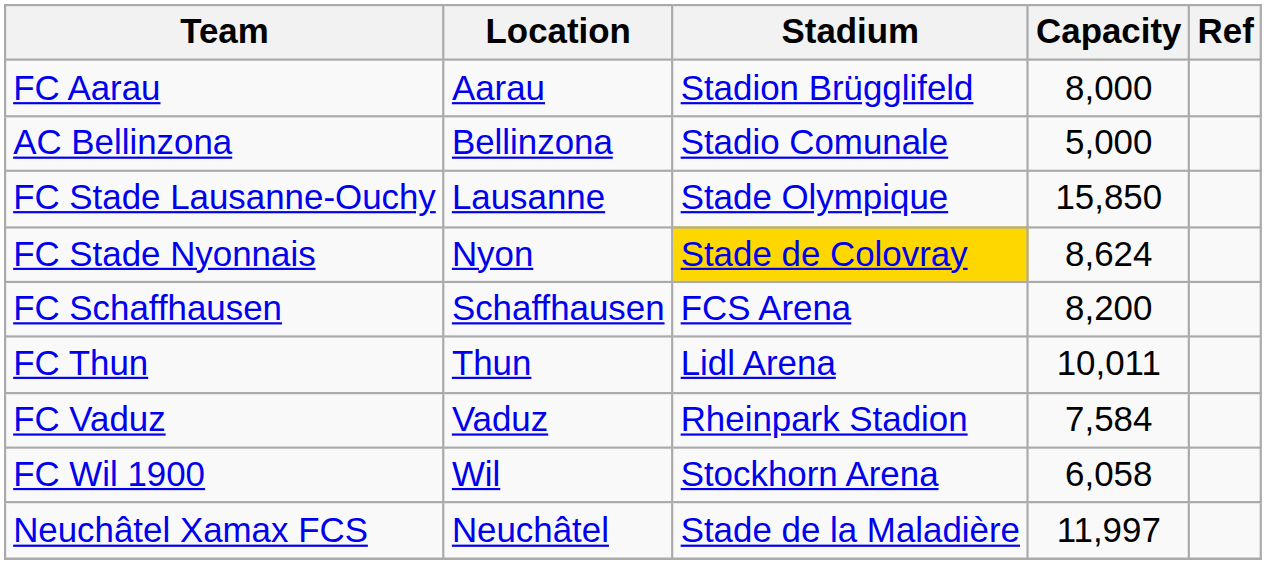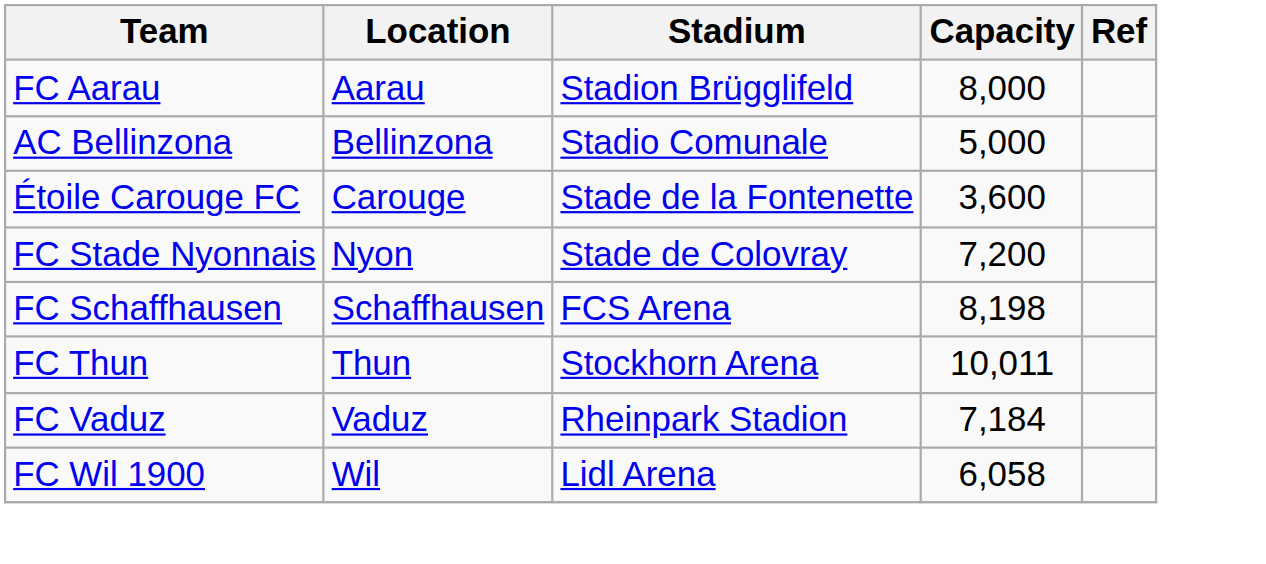+ row: Étoile Carouge FC | Carouge | Stade de la Fontenette | 3,600
- row: FC Stade Lausanne-Ouchy | Lausanne | Stade Olympique | 15,850
FC Stade Nyonnais | Stadium: gold background -> no background
FC Stade Nyonnais | Capacity: 8,624 -> 7,200
FC Schaffhausen | Capacity: 8,200 -> 8,198
FC Thun | Stadium: Lidl Arena -> Stockhorn Arena
FC Vaduz | Capacity: 7,584 -> 7,184
FC Wil 1900 | Stadium: Stockhorn Arena -> Lidl Arena
- row: Neuchâtel Xamax FCS | Neuchâtel | Stade de la Maladière | 11,997
